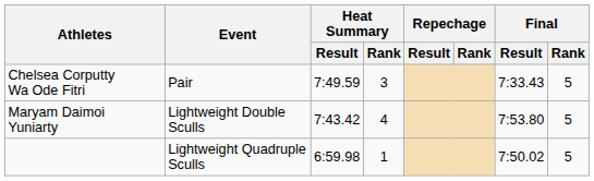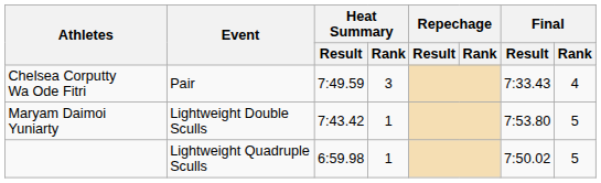Chelsea Corputty Wa Ode Fitri | Final / Rank: 5 -> 4
Maryam Daimoi Yuniarty | Heat Summary / Rank: 4 -> 1
